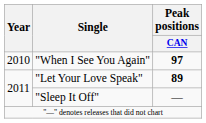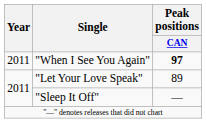"When I See You Again" | Year: 2010 -> 2011
"Let Your Love Speak" | Peak positions / CAN: bold -> normal
